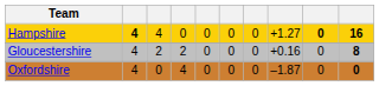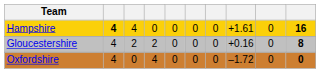Hampshire | column 8: +1.27 -> +1.61
Hampshire | column 9: bold -> normal
Oxfordshire | column 8: –1.87 -> –1.72
